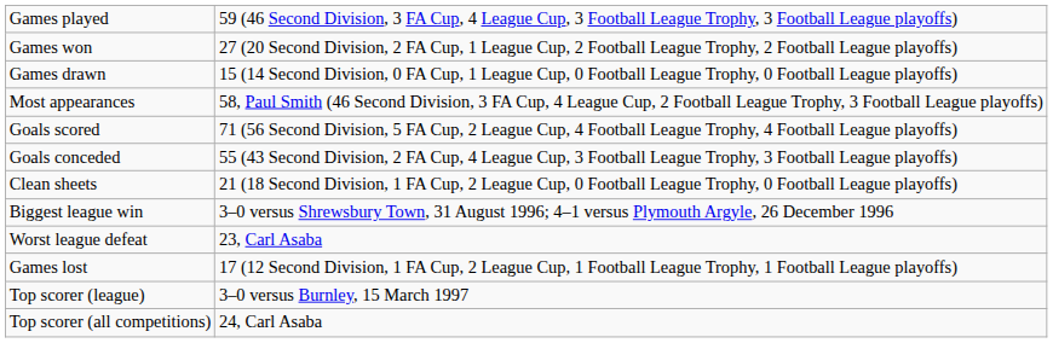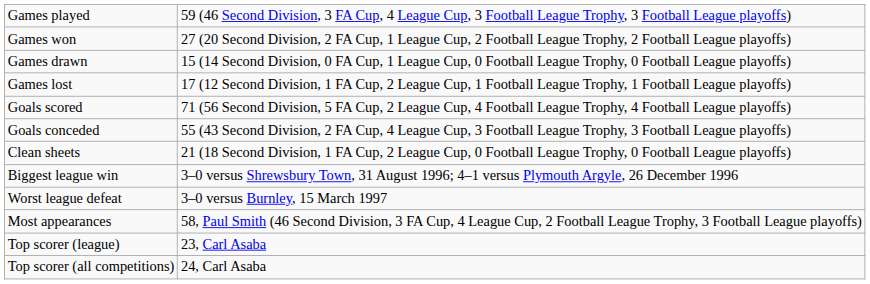rows swapped: Games lost <-> Most appearances
Worst league defeat | column 2: 23, Carl Asaba -> 3–0 versus Burnley, 15 March 1997
Top scorer (league) | column 2: 3–0 versus Burnley, 15 March 1997 -> 23, Carl Asaba
